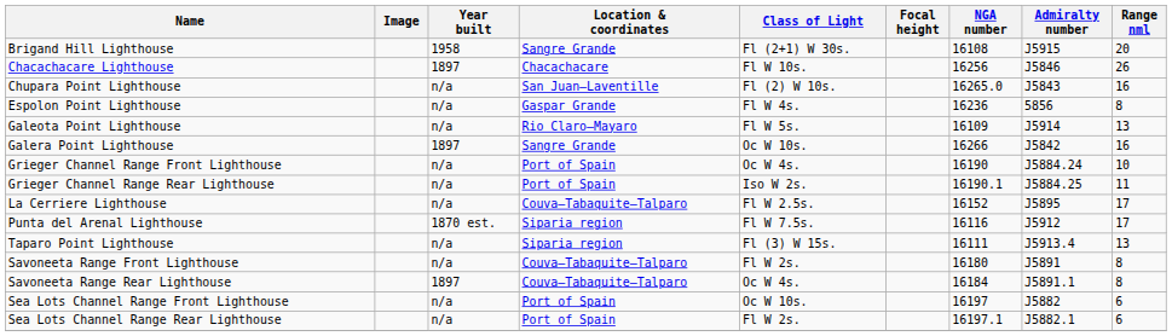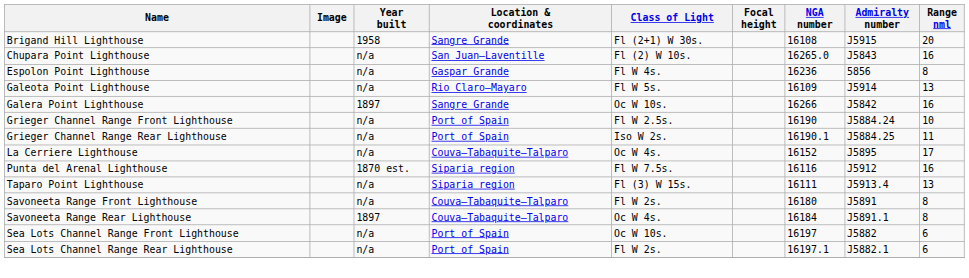- row: Chacachacare Lighthouse | 1897 | Chacachacare | Fl W 10s. | 16256 | J5846 | 26
Grieger Channel Range Front Lighthouse | Class of Light: Oc W 4s. -> Fl W 2.5s.
La Cerriere Lighthouse | Class of Light: Fl W 2.5s. -> Oc W 4s.
Punta del Arenal Lighthouse | Range nml: 17 -> 16
